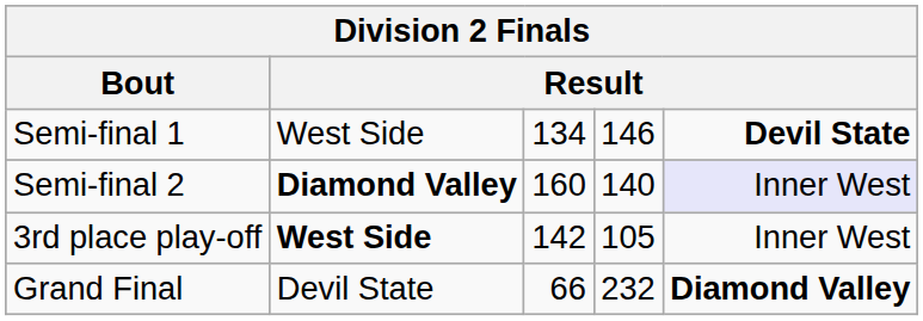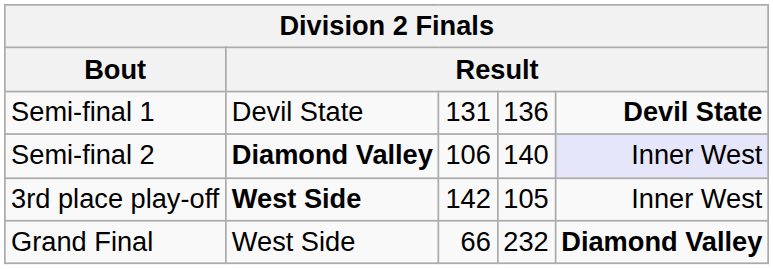Semi-final 1 | column 2: West Side -> Devil State
Semi-final 1 | column 3: 134 -> 131
Semi-final 1 | column 4: 146 -> 136
Semi-final 2 | column 3: 160 -> 106
Grand Final | column 2: Devil State -> West Side
